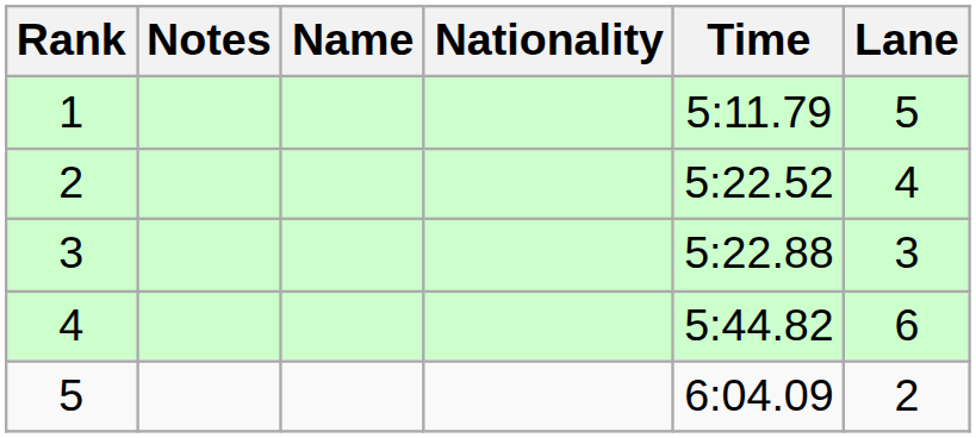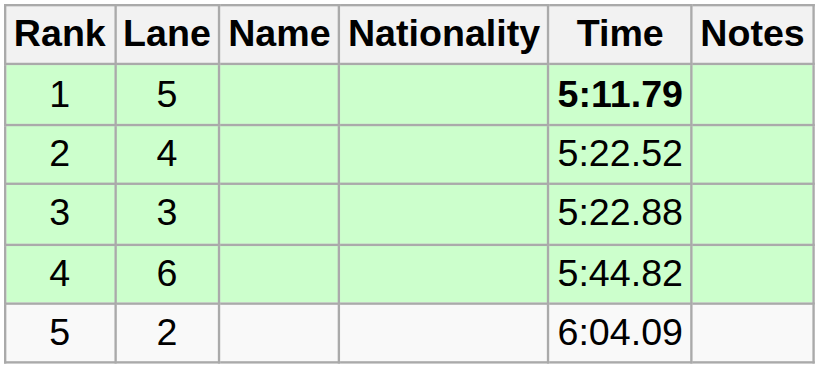columns swapped: Lane <-> Notes
1 | Time: normal -> bold
